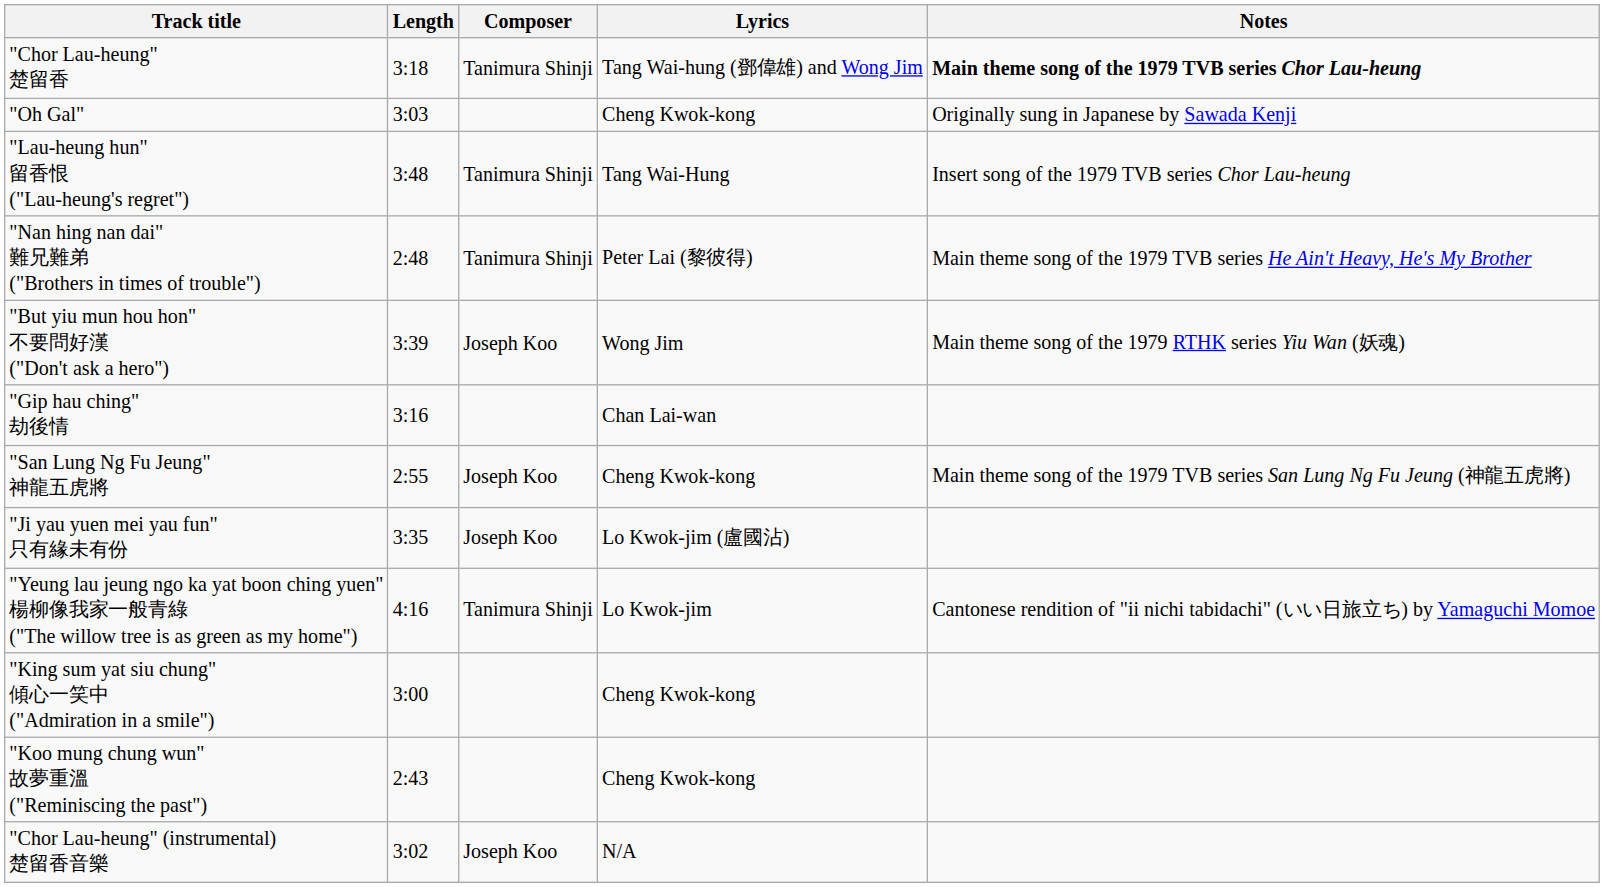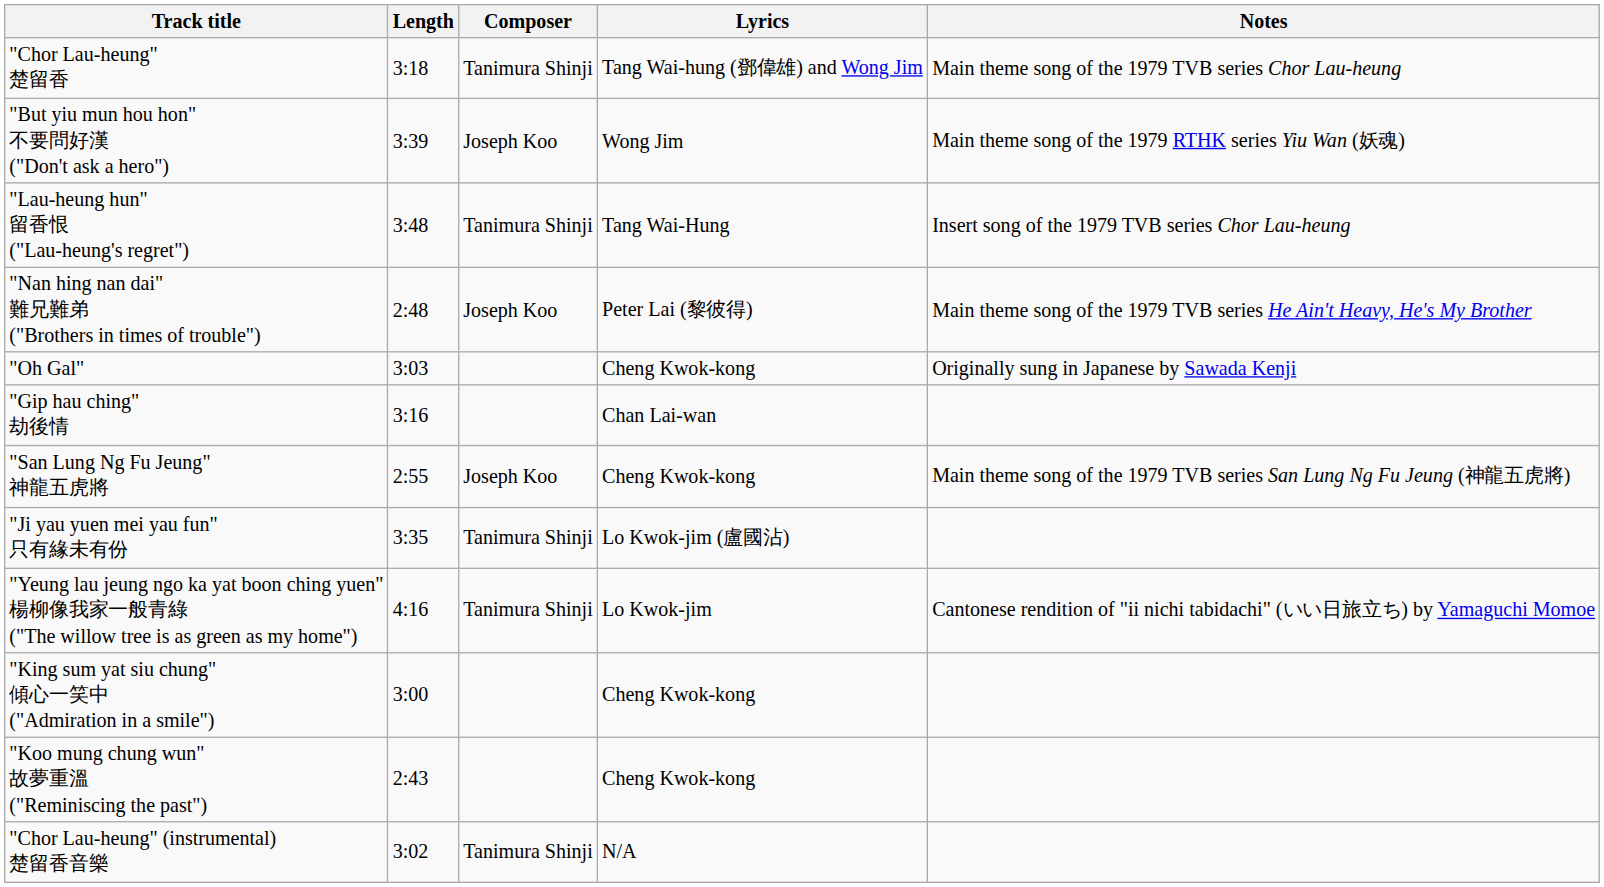"Chor Lau-heung" 楚留香 | Notes: bold -> normal
rows swapped: "Oh Gal" <-> "But yiu mun hou hon" 不要問好漢 ("Don't ask a hero")
"Nan hing nan dai" 難兄難弟 ("Brothers in times of trouble") | Composer: Tanimura Shinji -> Joseph Koo
"Ji yau yuen mei yau fun" 只有緣未有份 | Composer: Joseph Koo -> Tanimura Shinji
"Chor Lau-heung" (instrumental) 楚留香音樂 | Composer: Joseph Koo -> Tanimura Shinji
